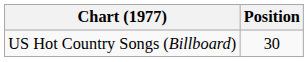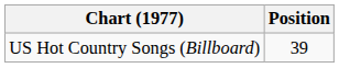US Hot Country Songs (Billboard) | Position: 30 -> 39
